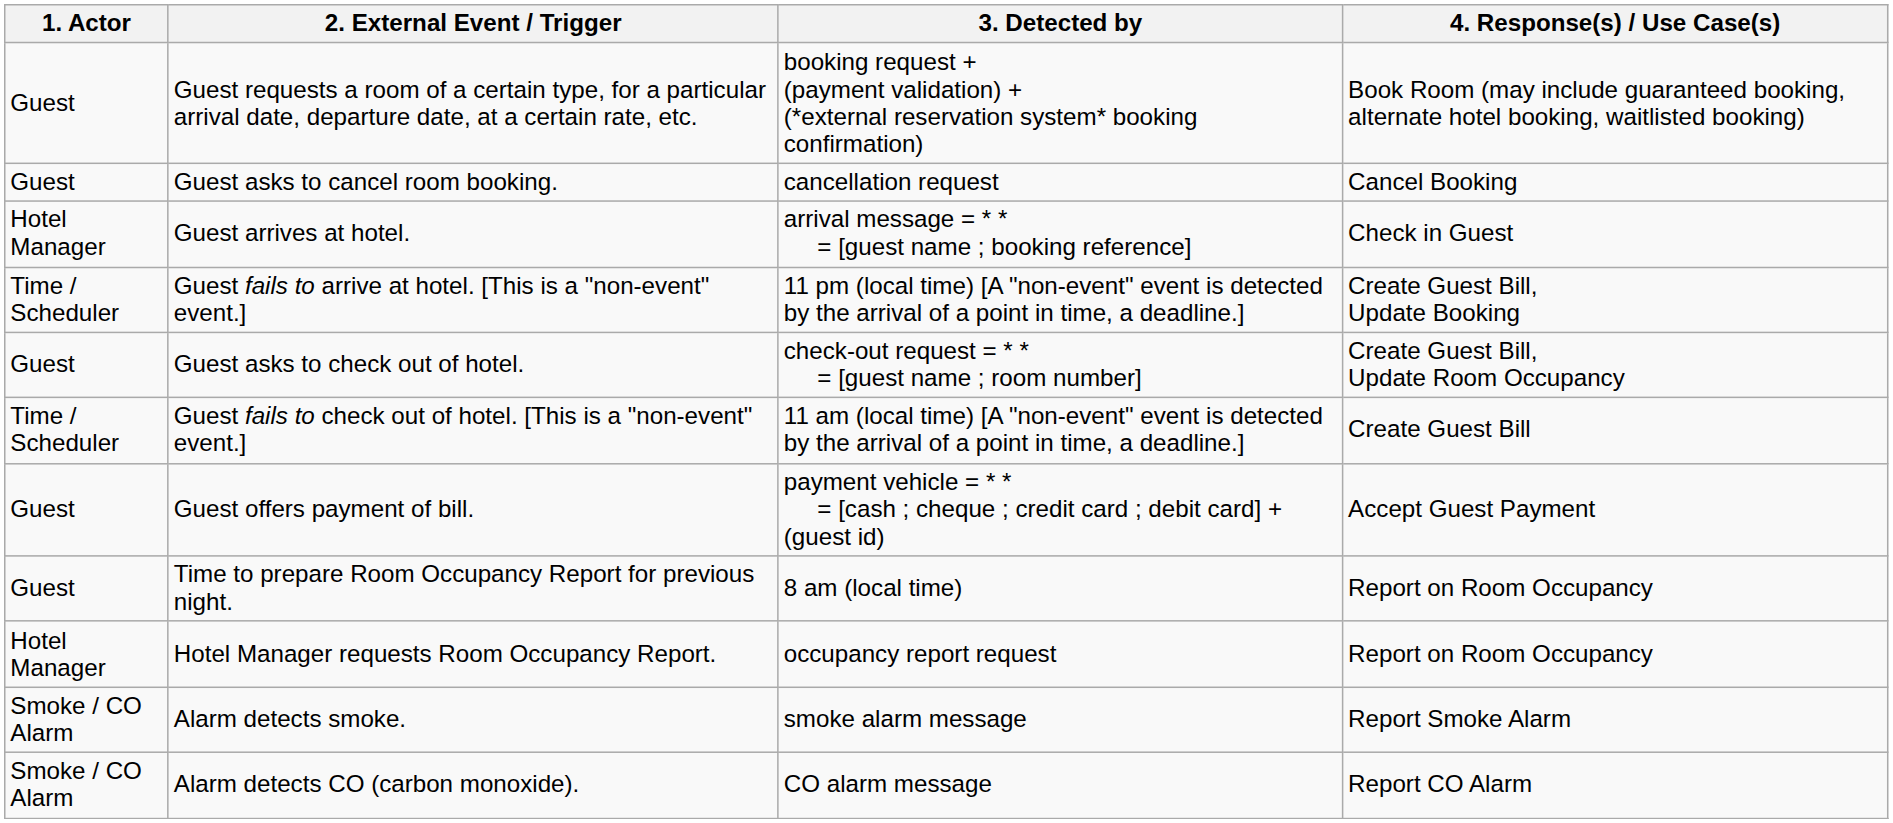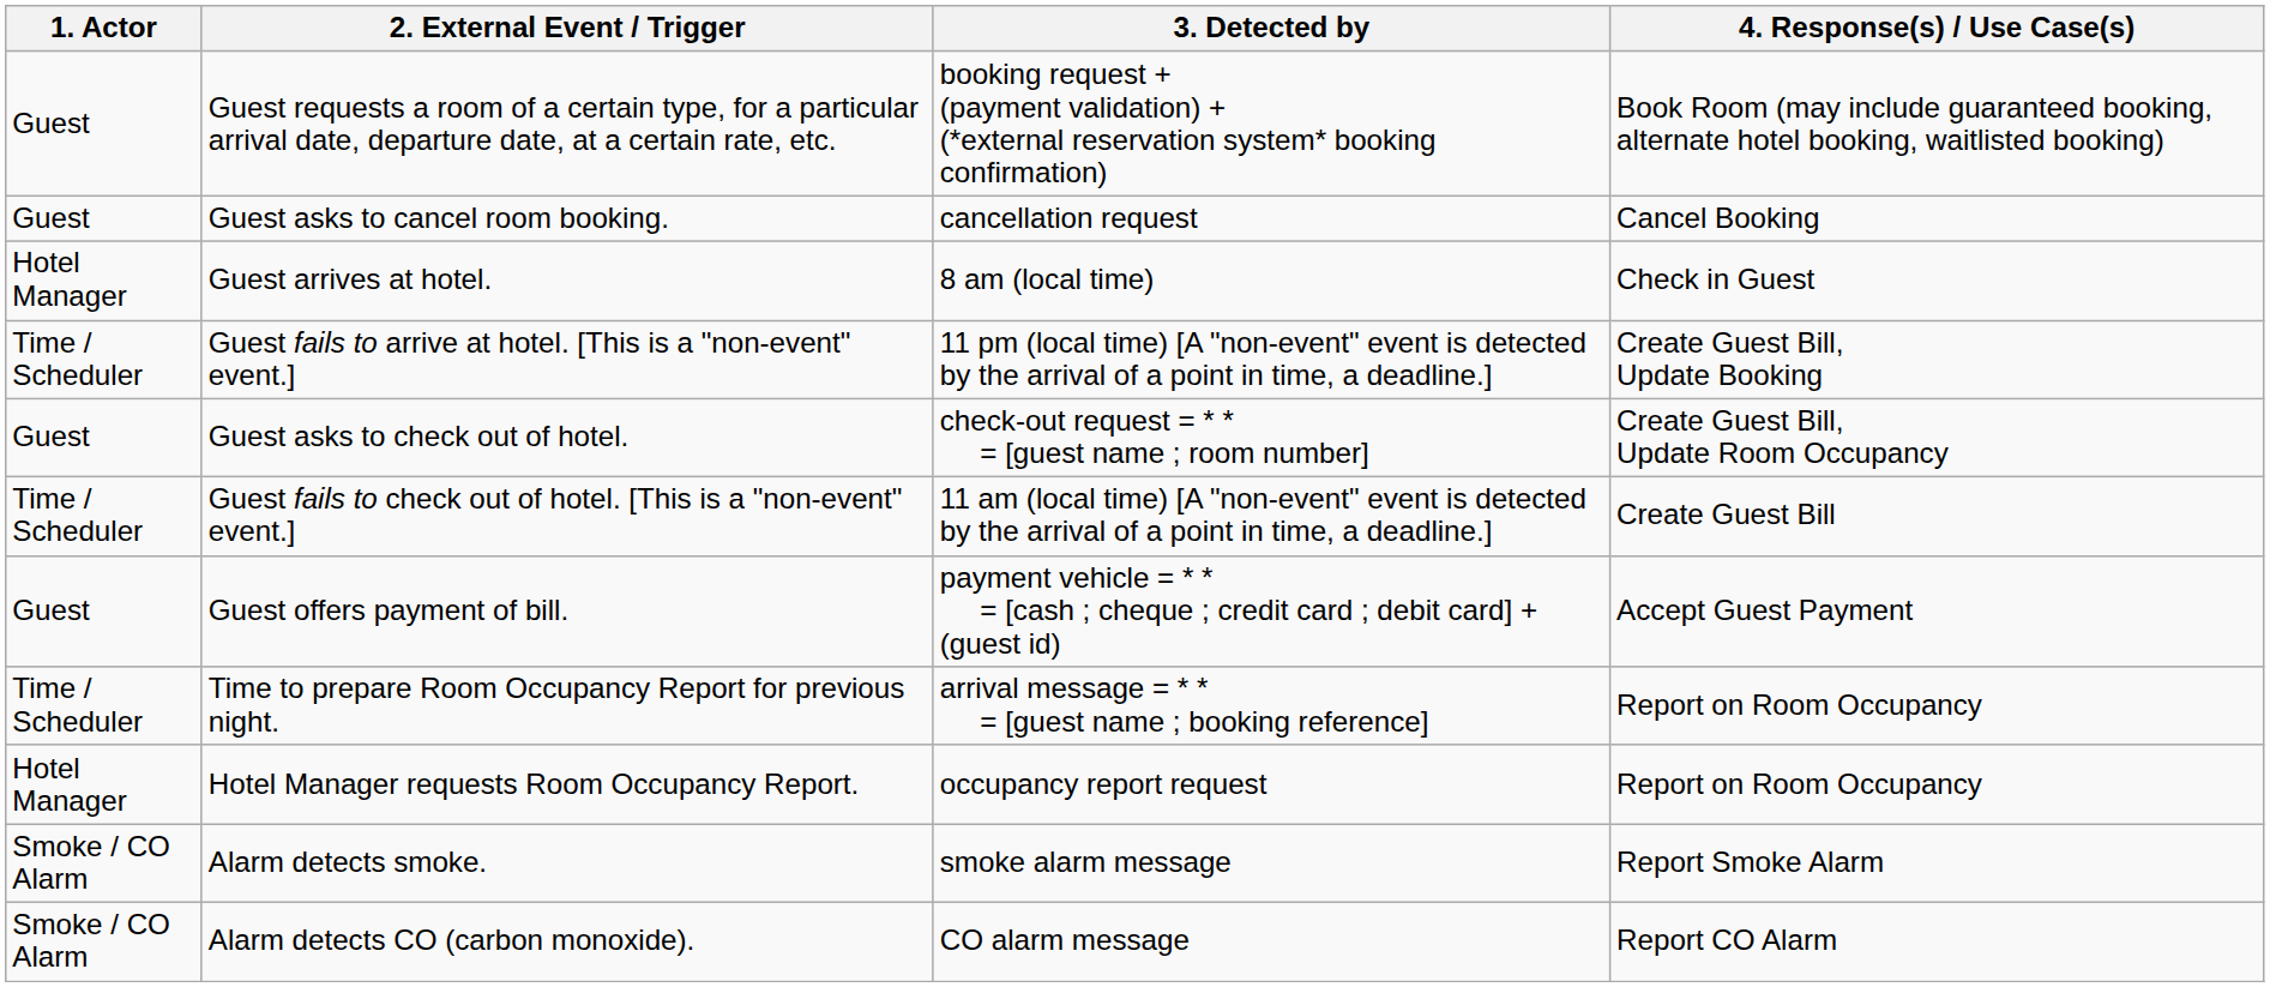Guest arrives at hotel. | 3. Detected by: arrival message = * * = [guest name ; booking reference] -> 8 am (local time)
Time to prepare Room Occupancy Report for previous night. | 1. Actor: Guest -> Time / Scheduler
Time to prepare Room Occupancy Report for previous night. | 3. Detected by: 8 am (local time) -> arrival message = * * = [guest name ; booking reference]
